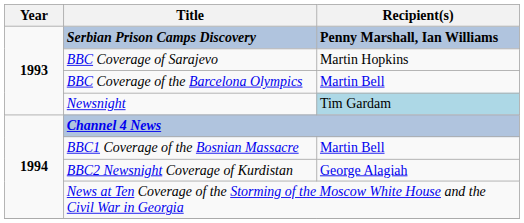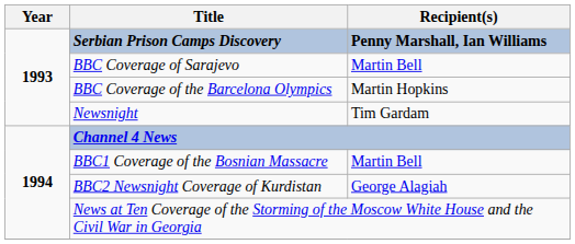BBC Coverage of Sarajevo | Recipient(s): Martin Hopkins -> Martin Bell
BBC Coverage of the Barcelona Olympics | Recipient(s): Martin Bell -> Martin Hopkins
Newsnight | Recipient(s): lightblue background -> no background
